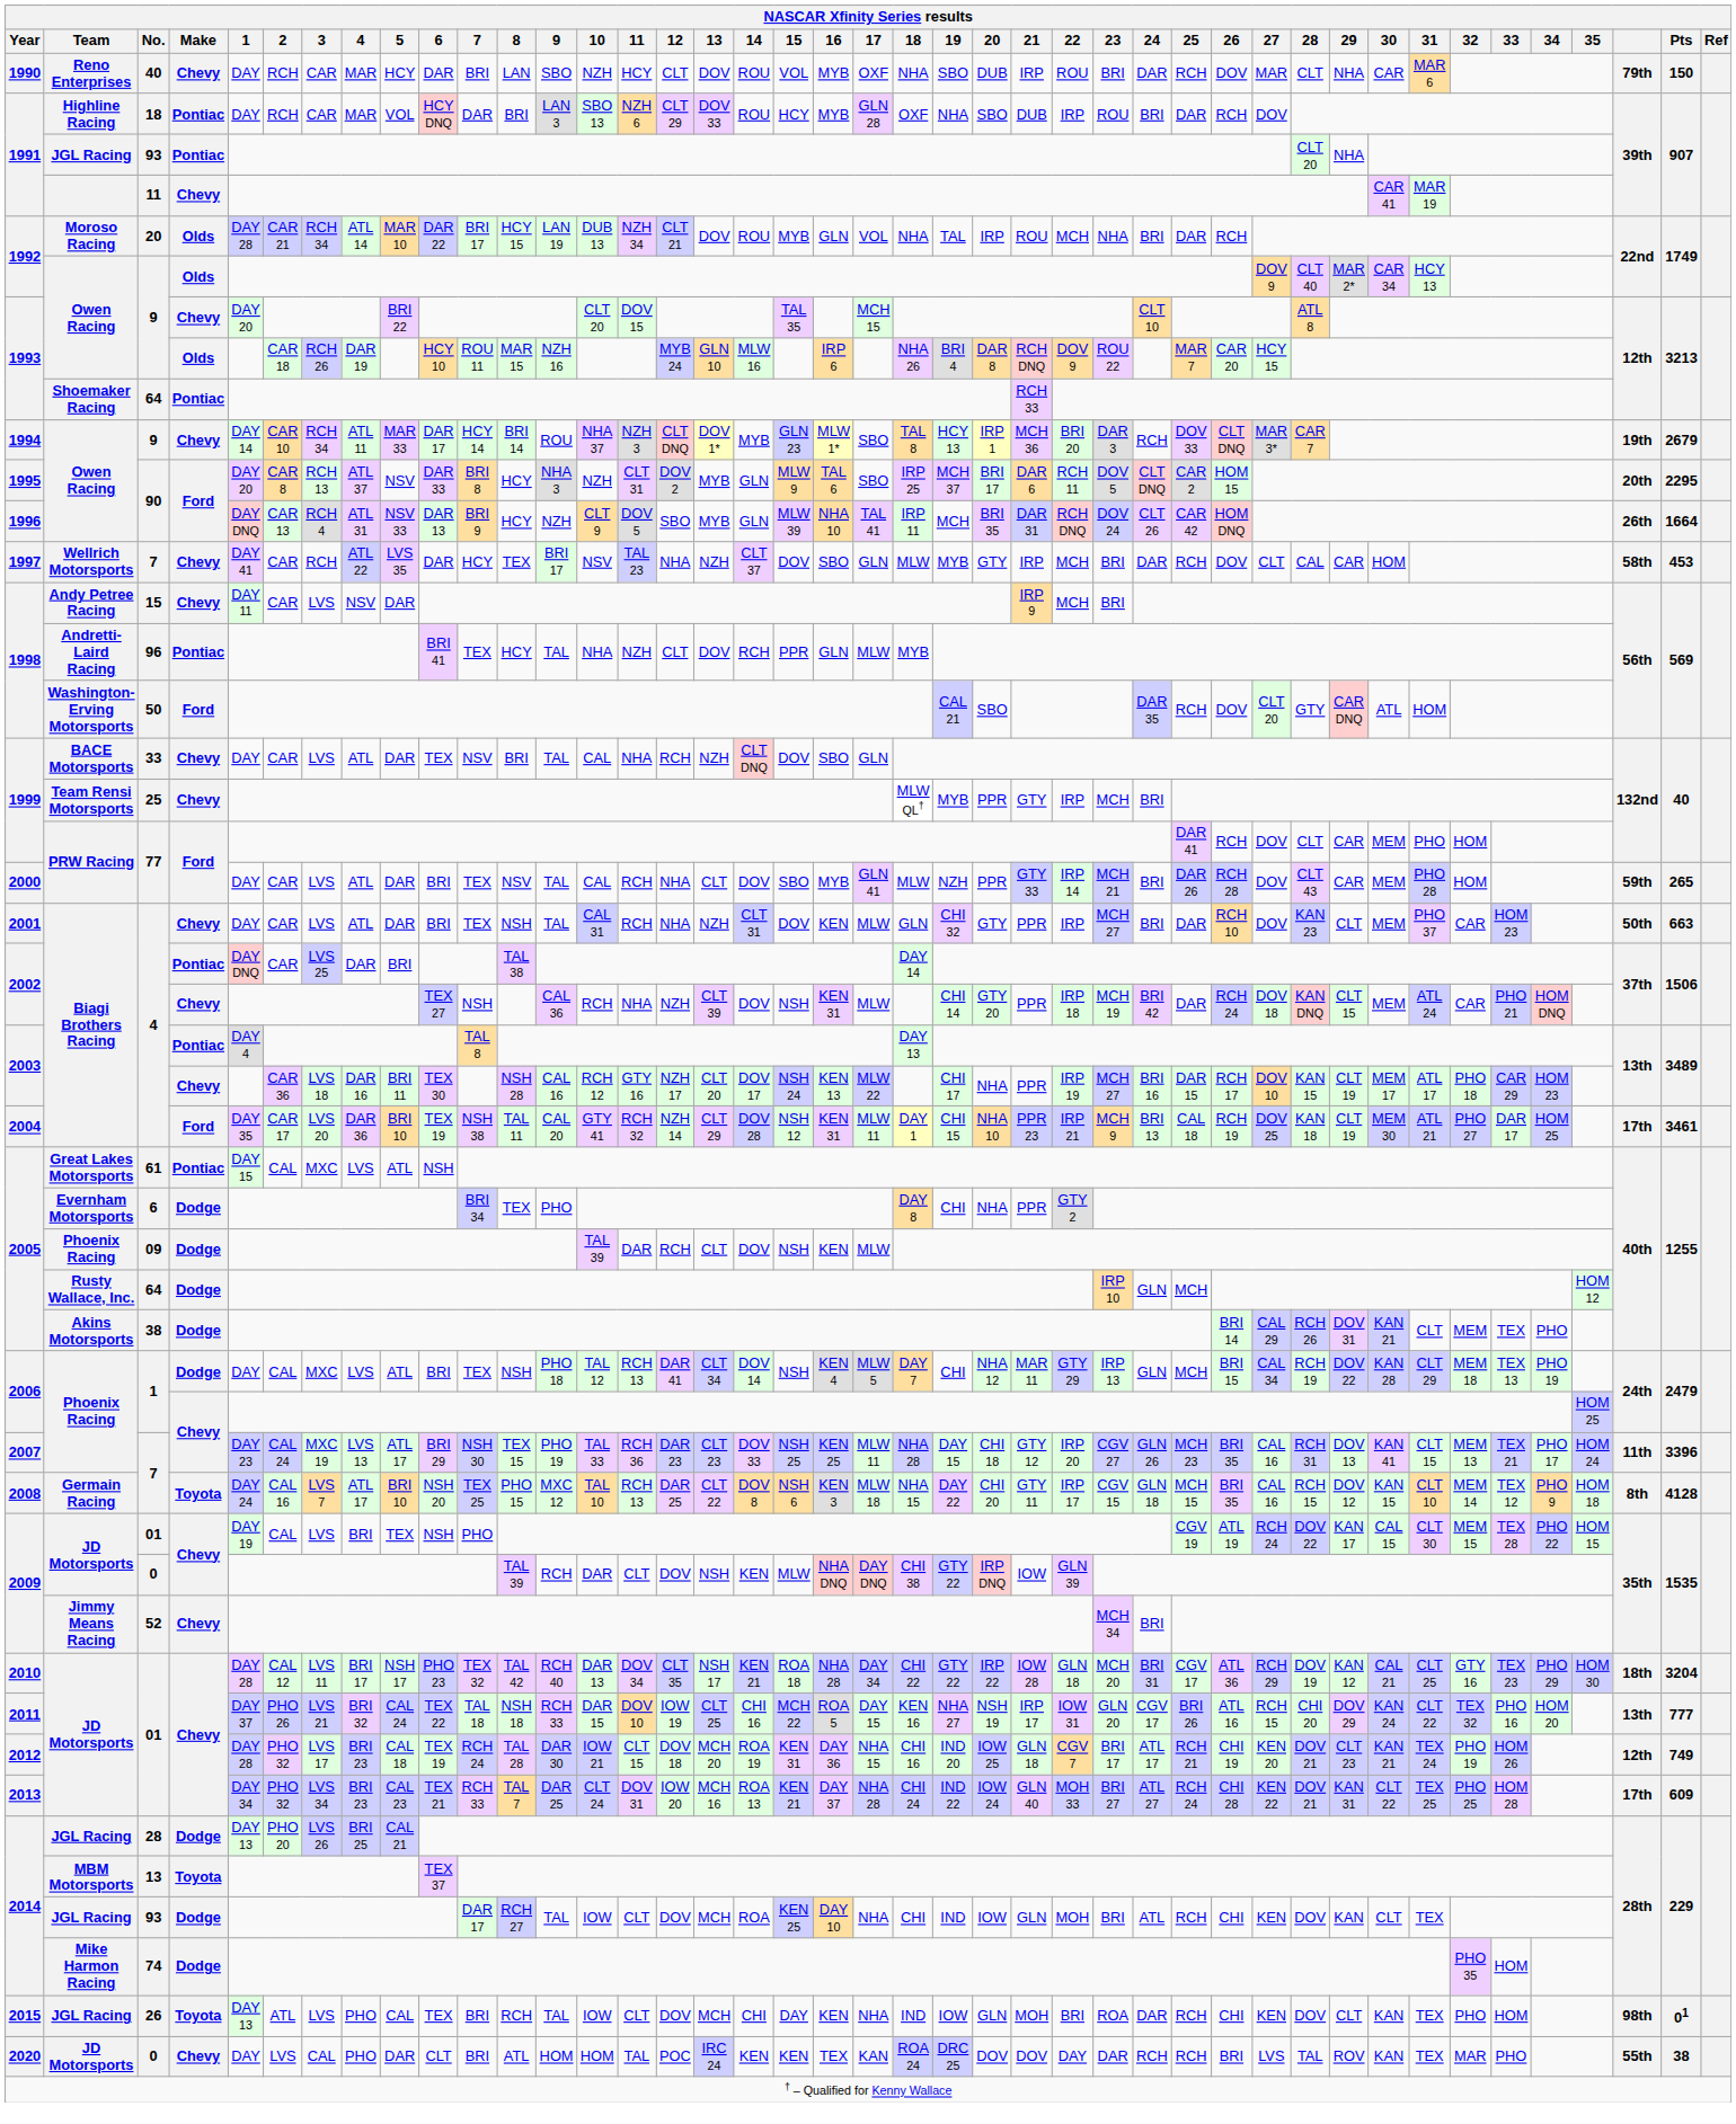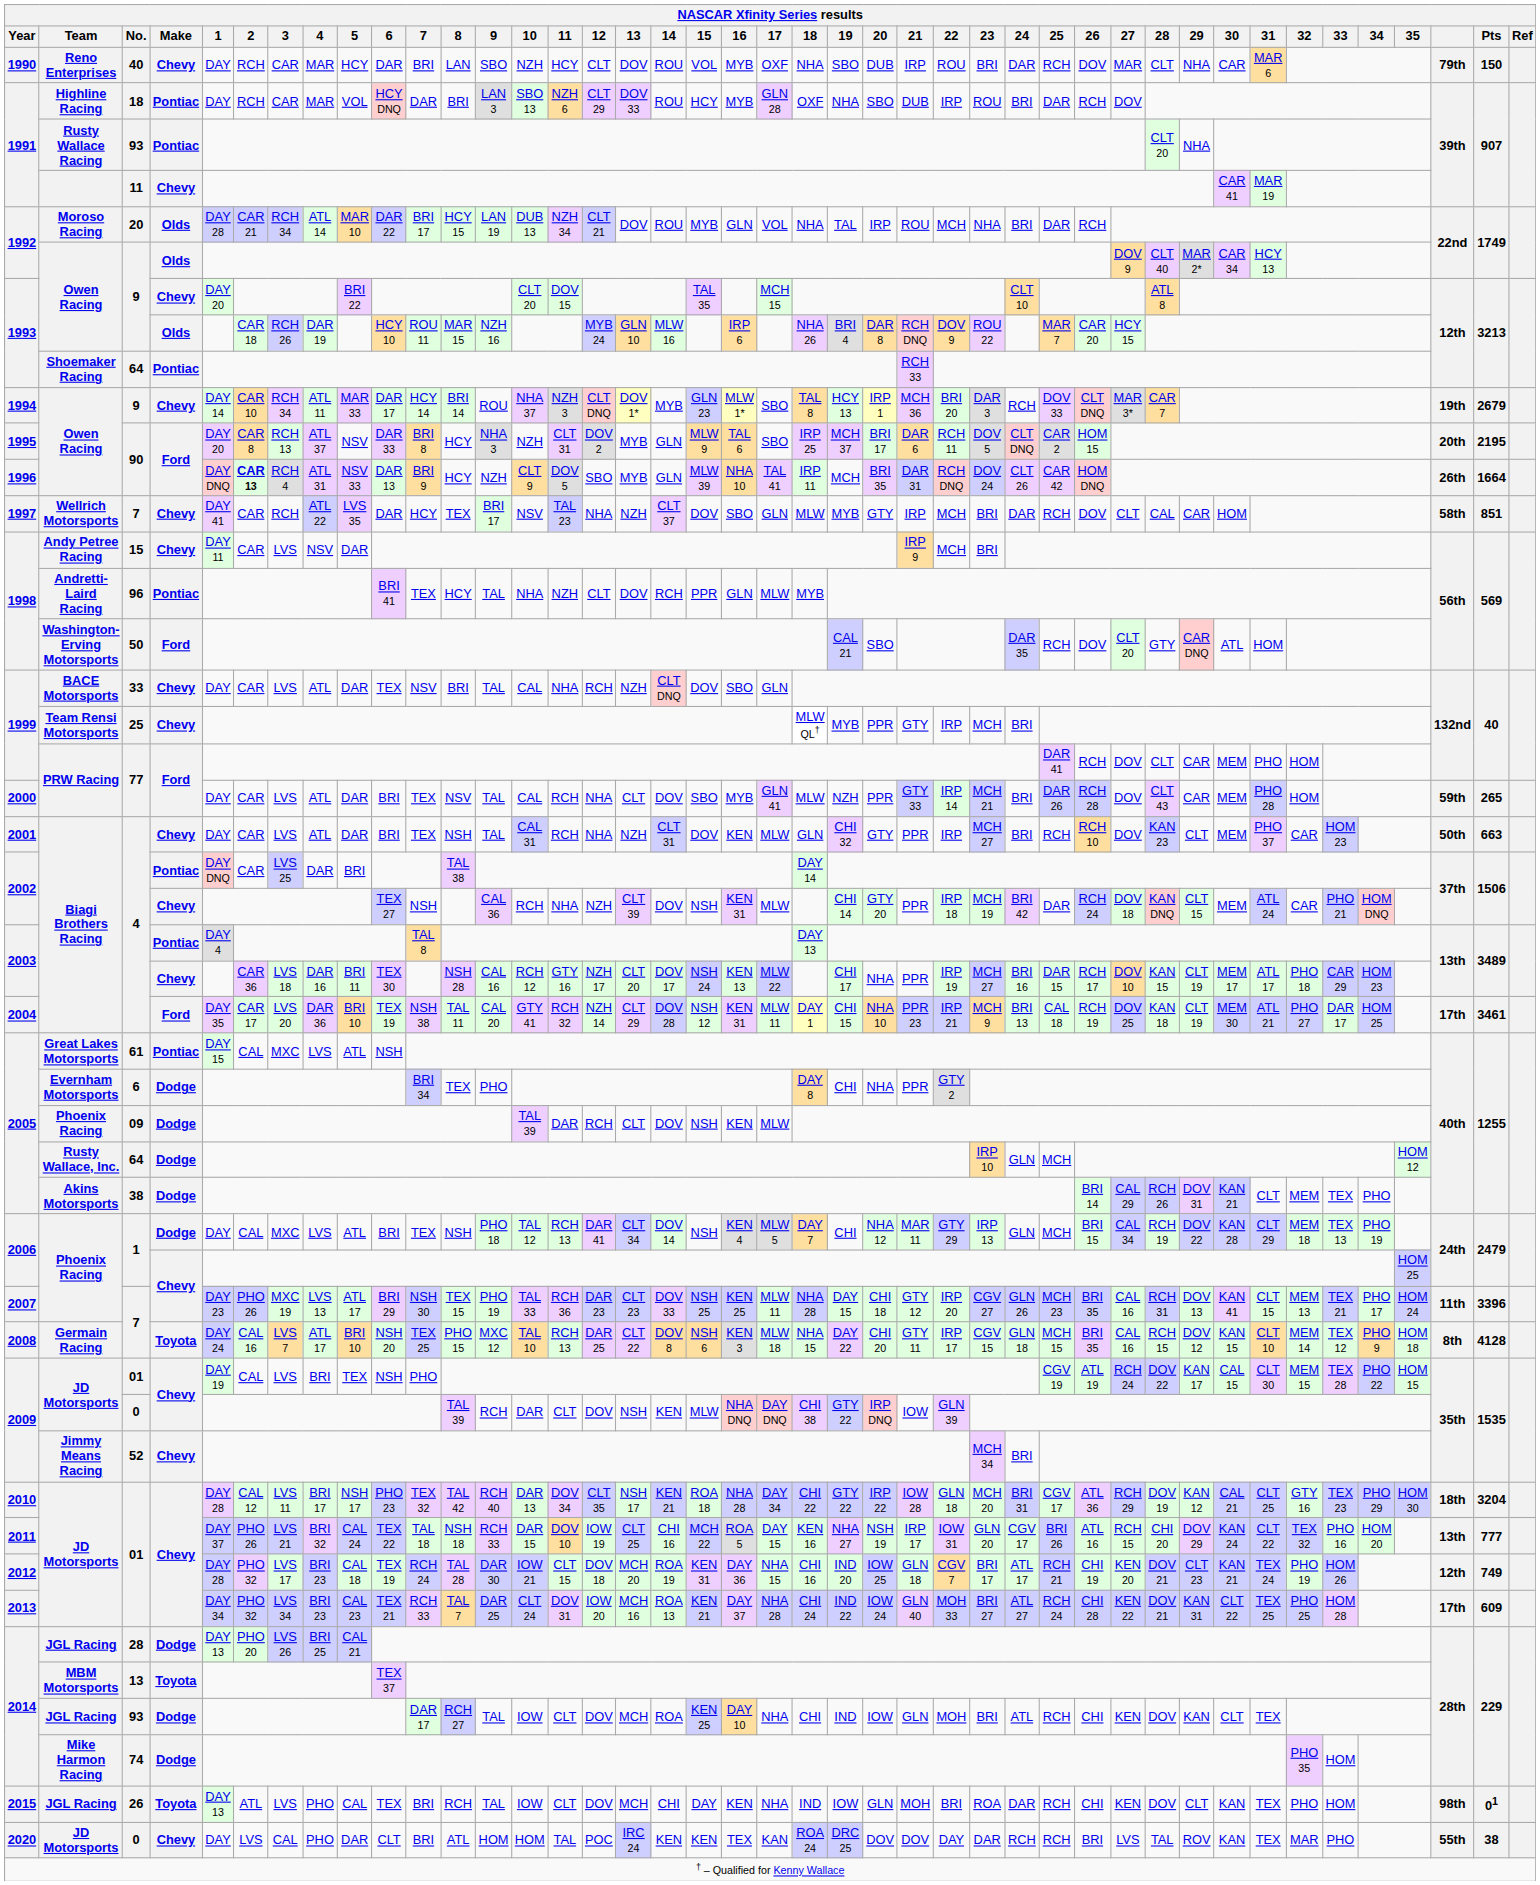1991 / 93 | Team: JGL Racing -> Rusty Wallace Racing
1995 / 90 | Pts: 2295 -> 2195
1996 / 90 | 2: normal -> bold
1997 / 7 | Pts: 453 -> 851
2001 / 4 | 25: DAR -> RCH
2007 / 7 | 2: CAL 24 -> PHO 26
